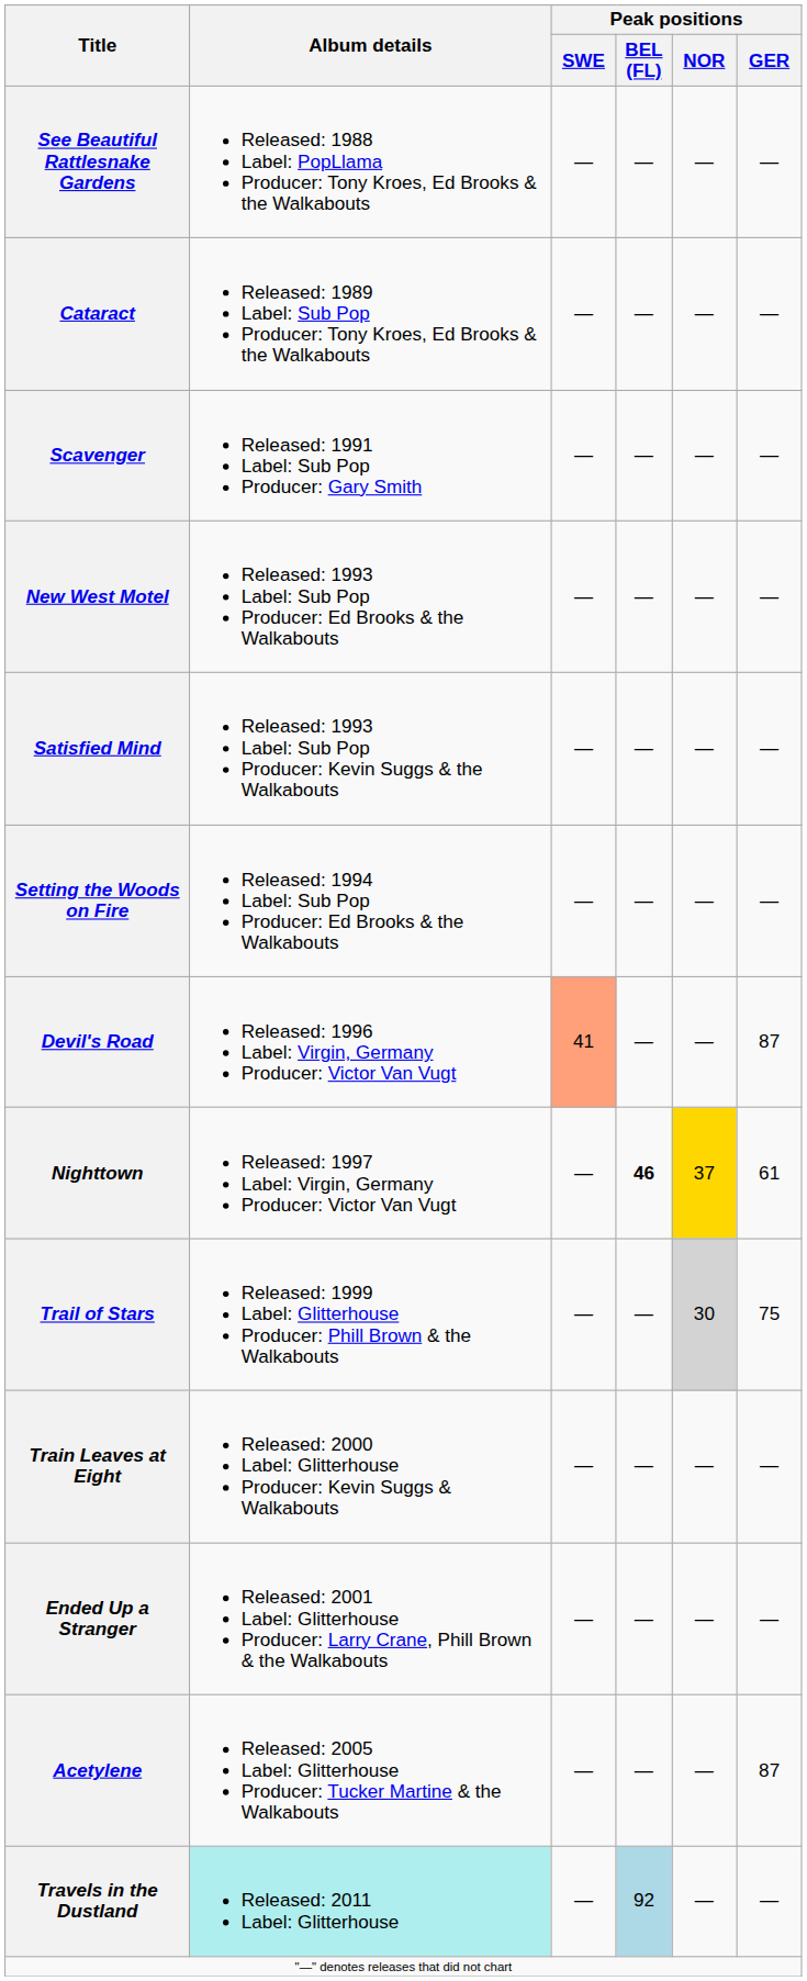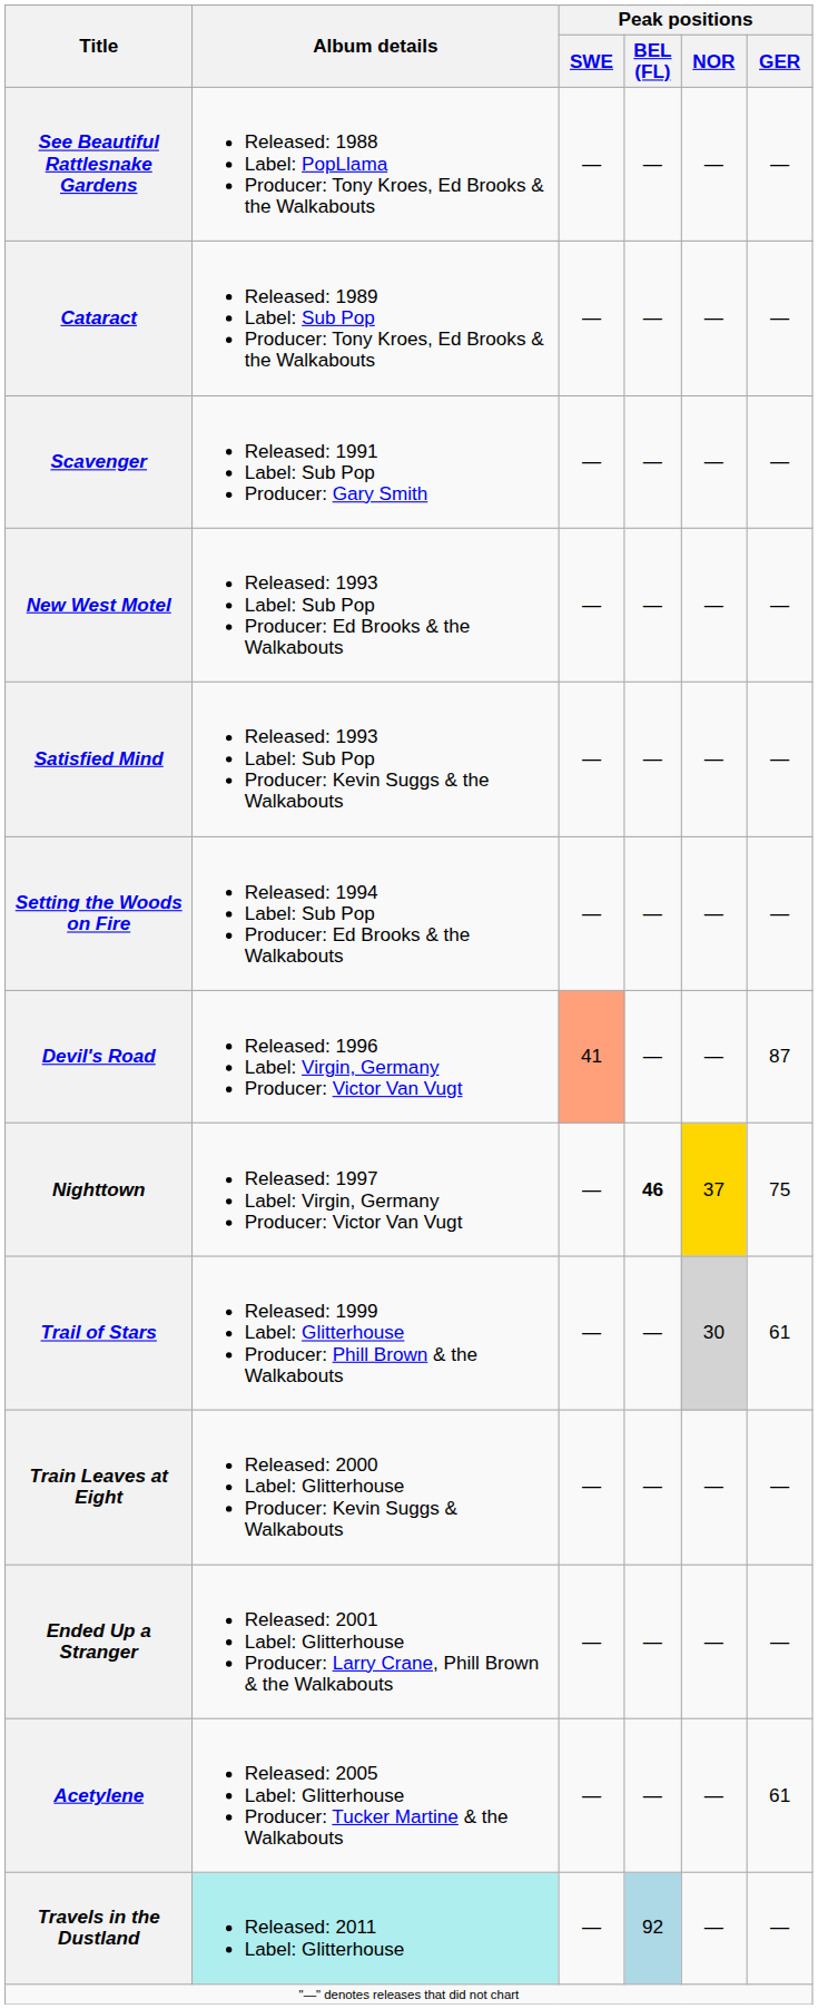Nighttown | Peak positions / GER: 61 -> 75
Trail of Stars | Peak positions / GER: 75 -> 61
Acetylene | Peak positions / GER: 87 -> 61
